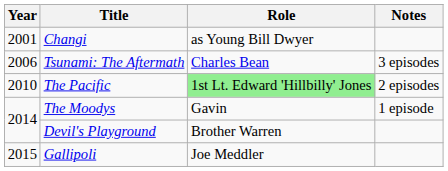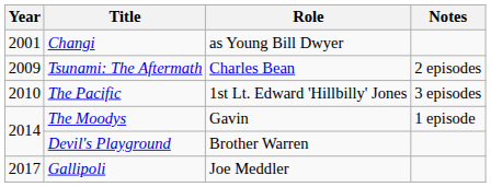Tsunami: The Aftermath | Year: 2006 -> 2009
Tsunami: The Aftermath | Notes: 3 episodes -> 2 episodes
The Pacific | Role: lightgreen background -> no background
The Pacific | Notes: 2 episodes -> 3 episodes
Gallipoli | Year: 2015 -> 2017
